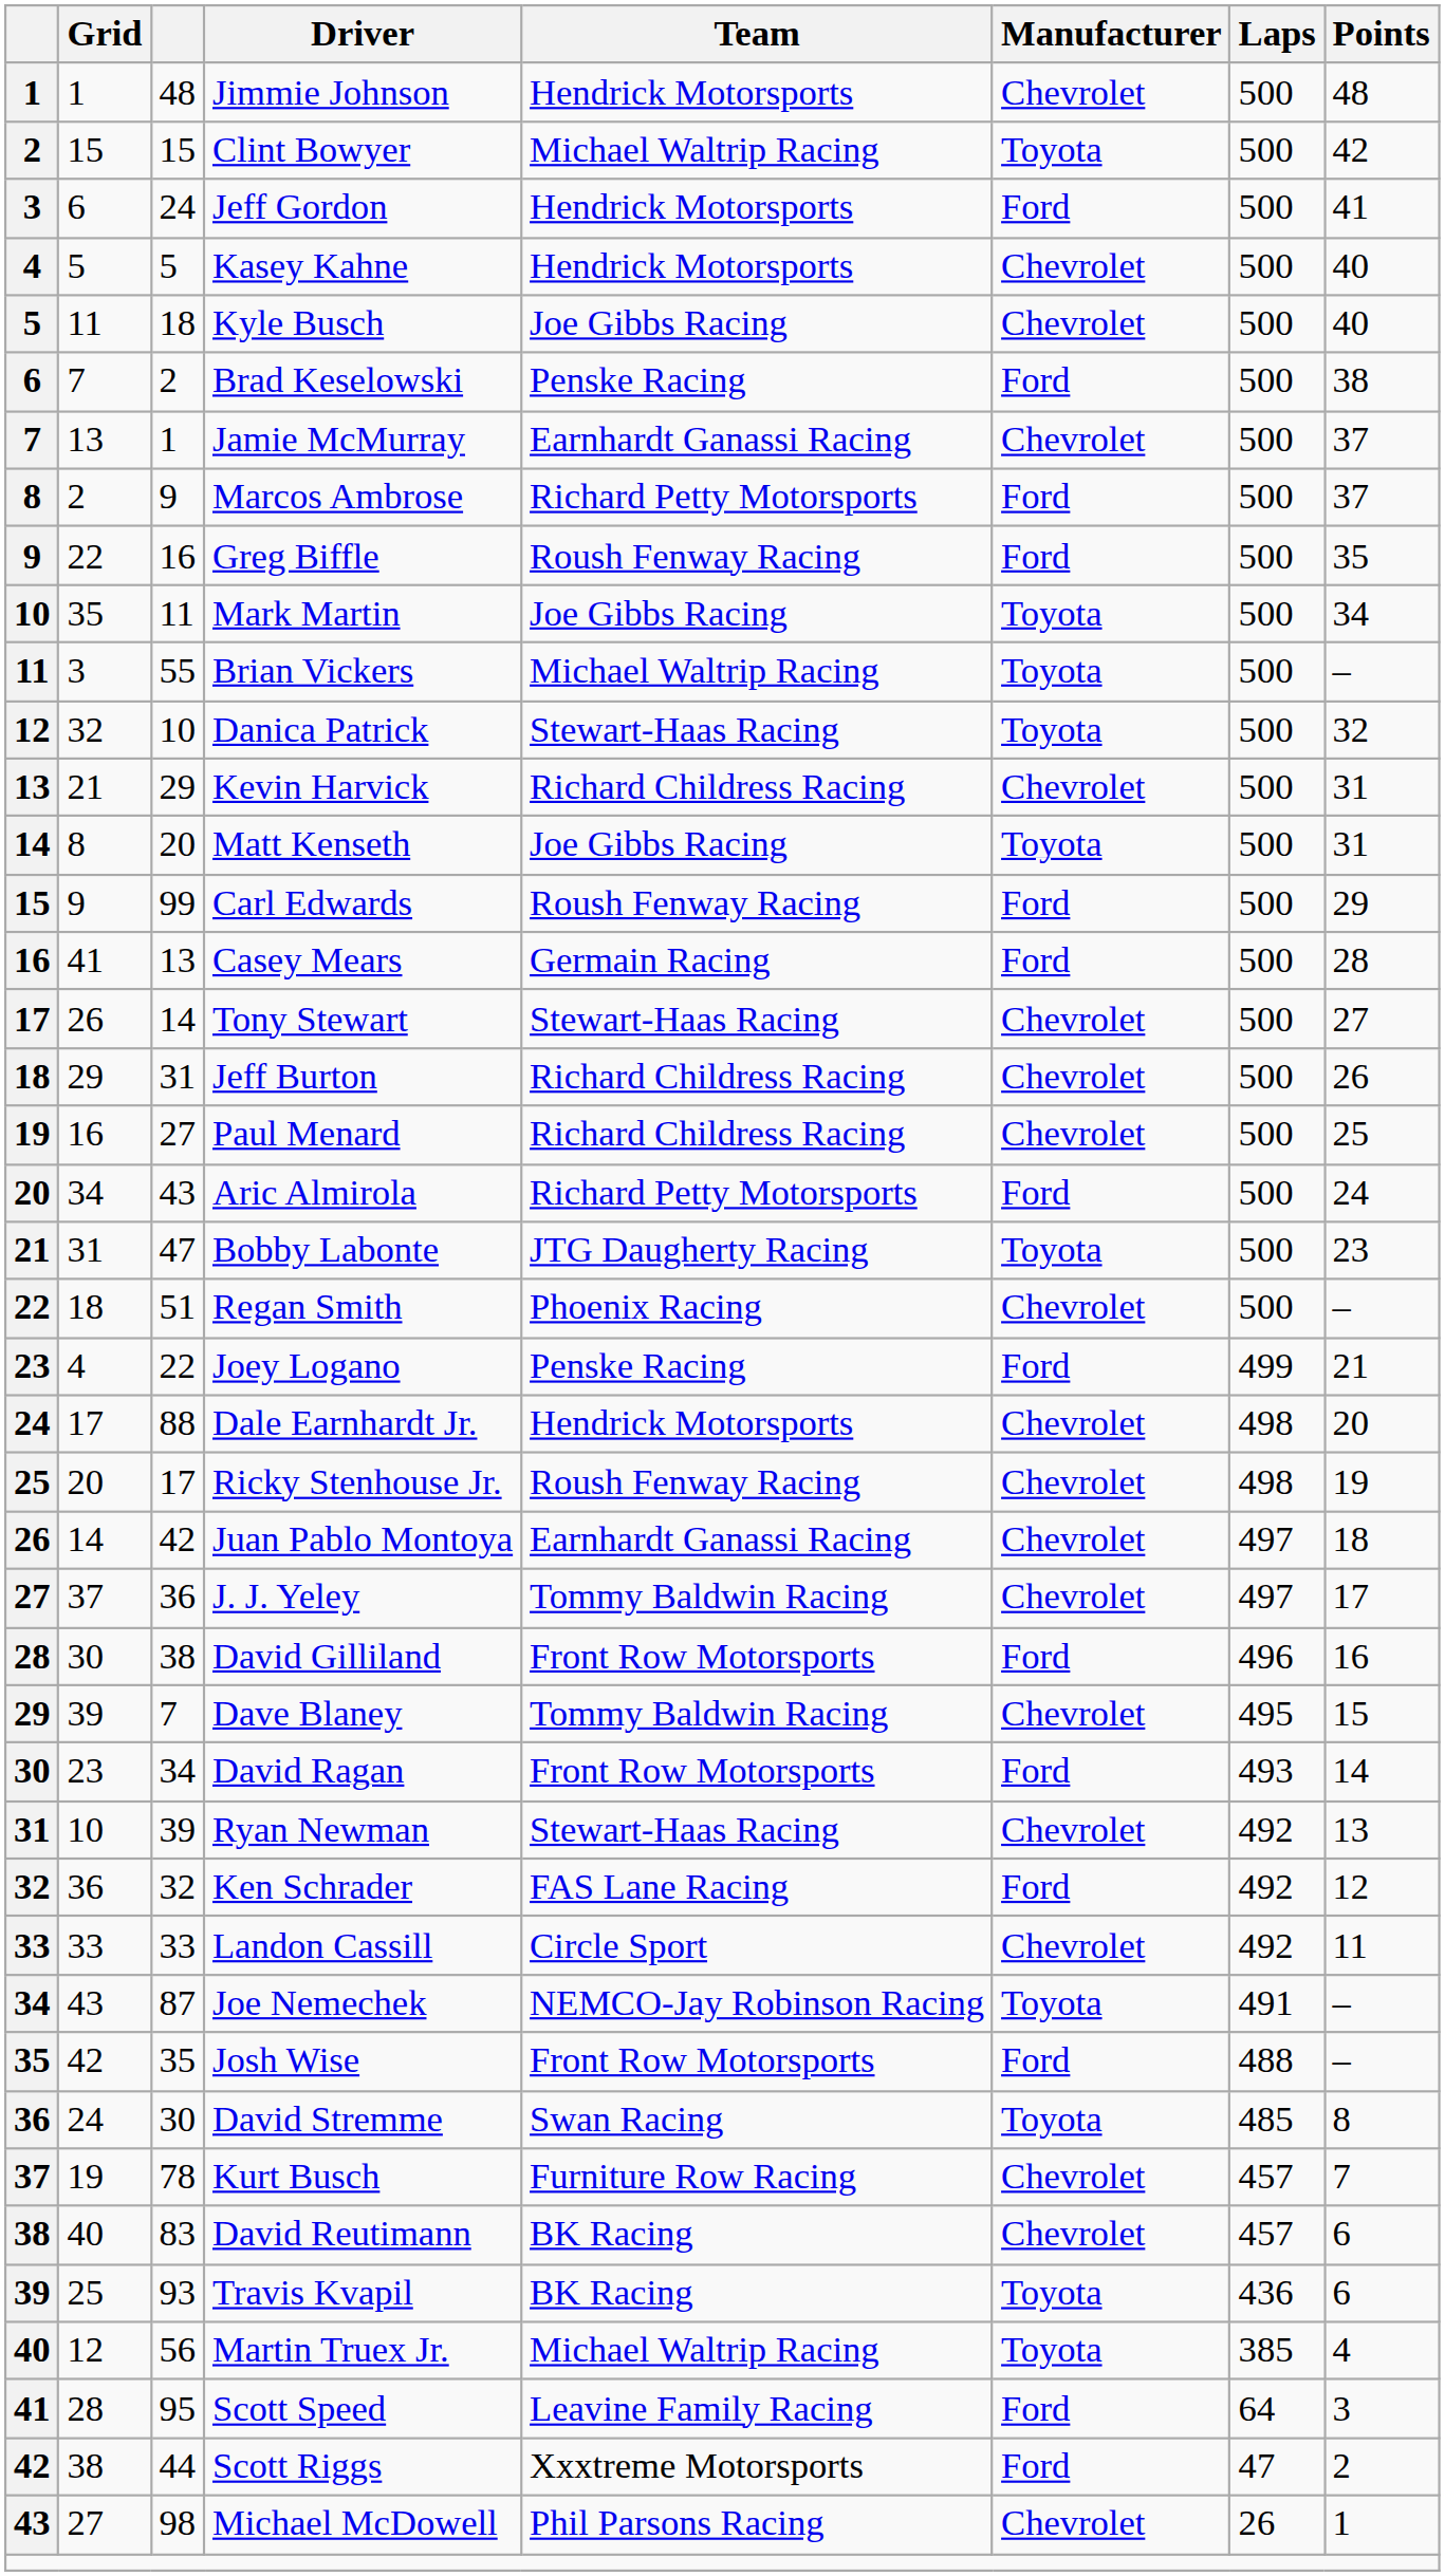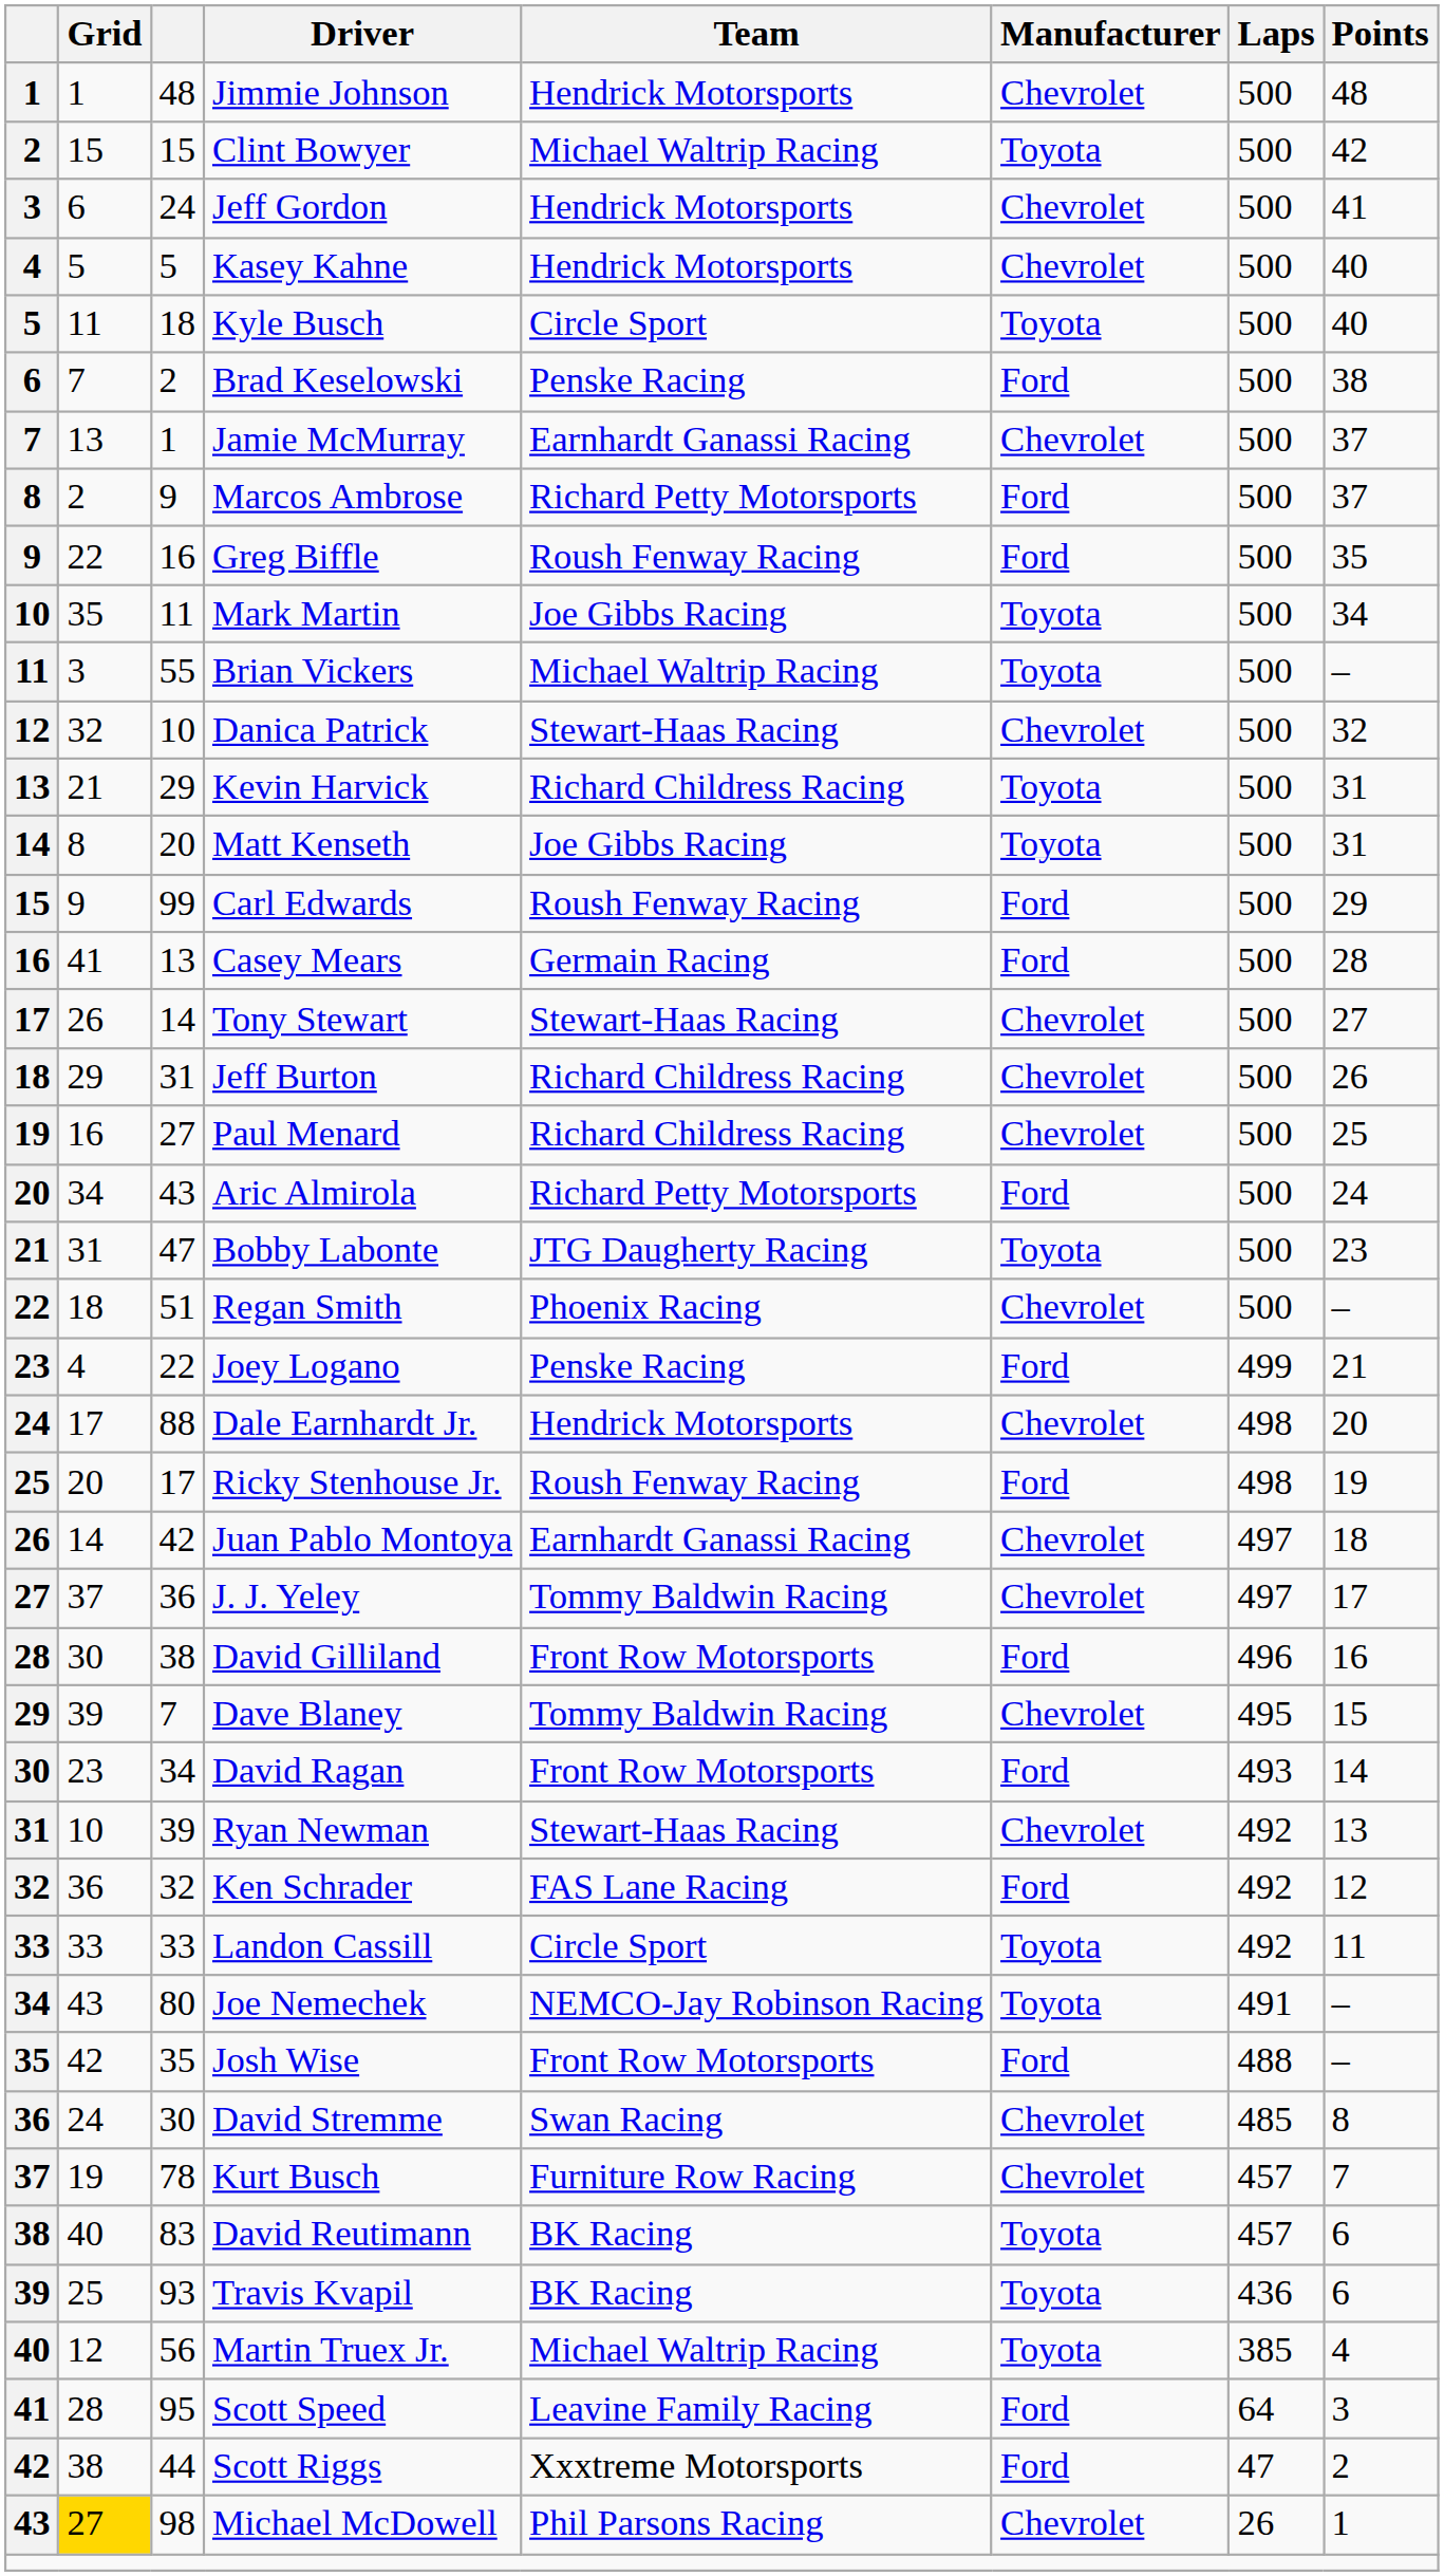Jeff Gordon | Manufacturer: Ford -> Chevrolet
Kyle Busch | Team: Joe Gibbs Racing -> Circle Sport
Kyle Busch | Manufacturer: Chevrolet -> Toyota
Danica Patrick | Manufacturer: Toyota -> Chevrolet
Kevin Harvick | Manufacturer: Chevrolet -> Toyota
Ricky Stenhouse Jr. | Manufacturer: Chevrolet -> Ford
Landon Cassill | Manufacturer: Chevrolet -> Toyota
Joe Nemechek | column 3: 87 -> 80
David Stremme | Manufacturer: Toyota -> Chevrolet
David Reutimann | Manufacturer: Chevrolet -> Toyota
Michael McDowell | Grid: no background -> gold background
